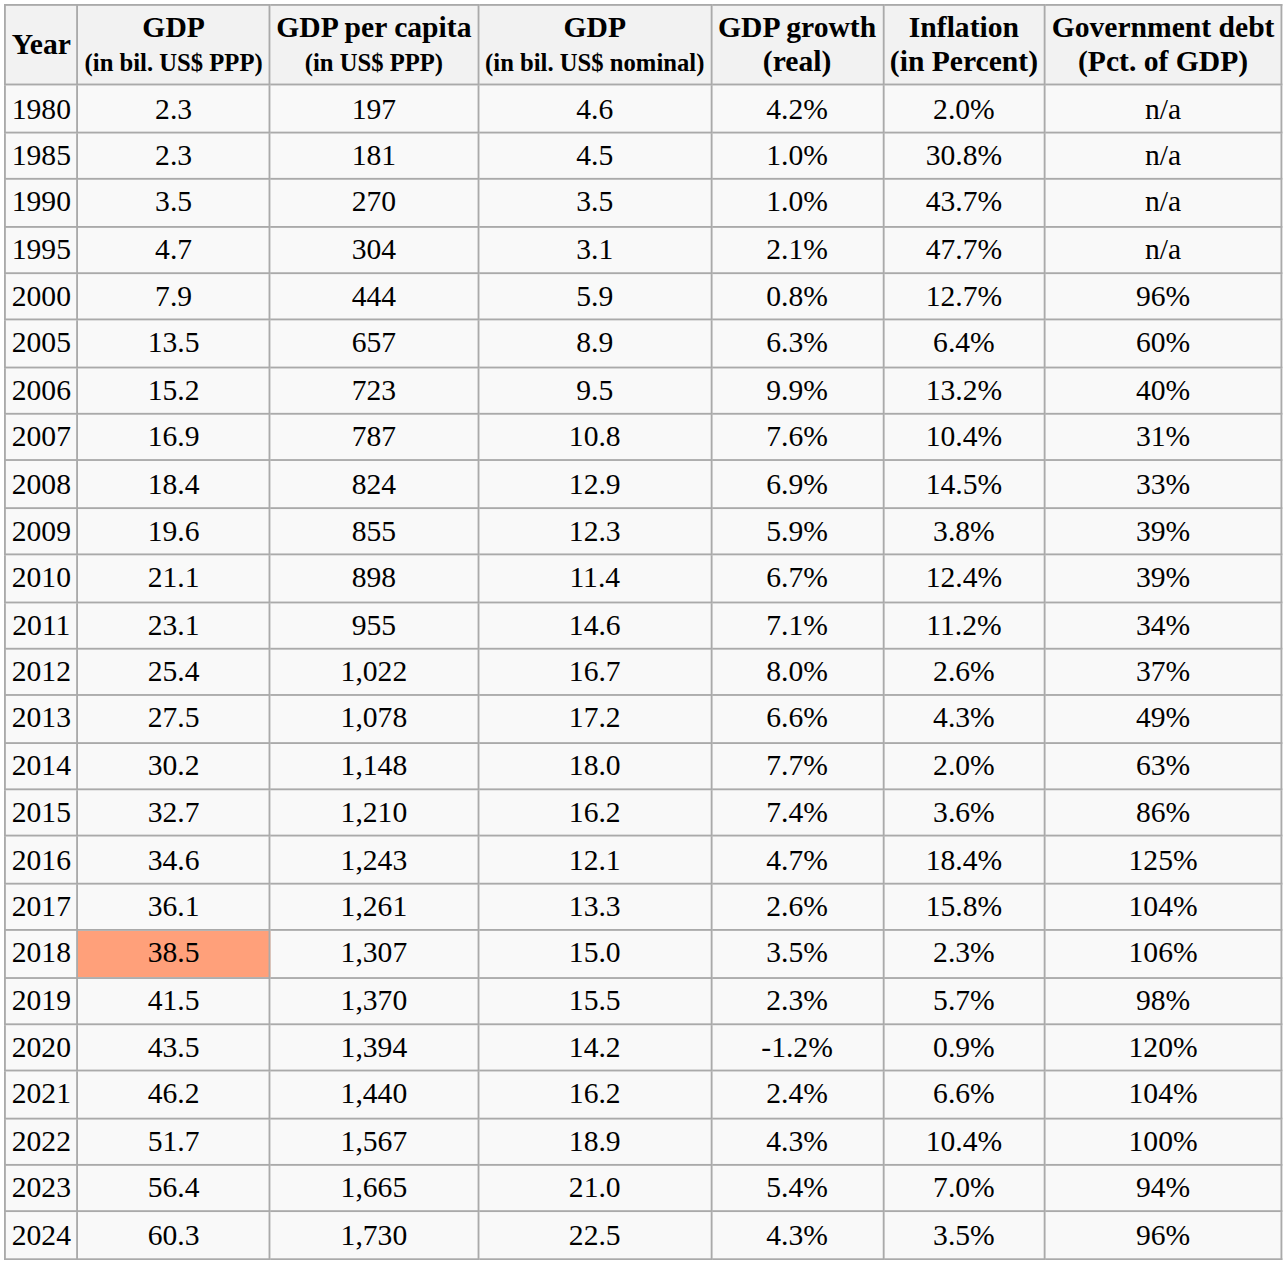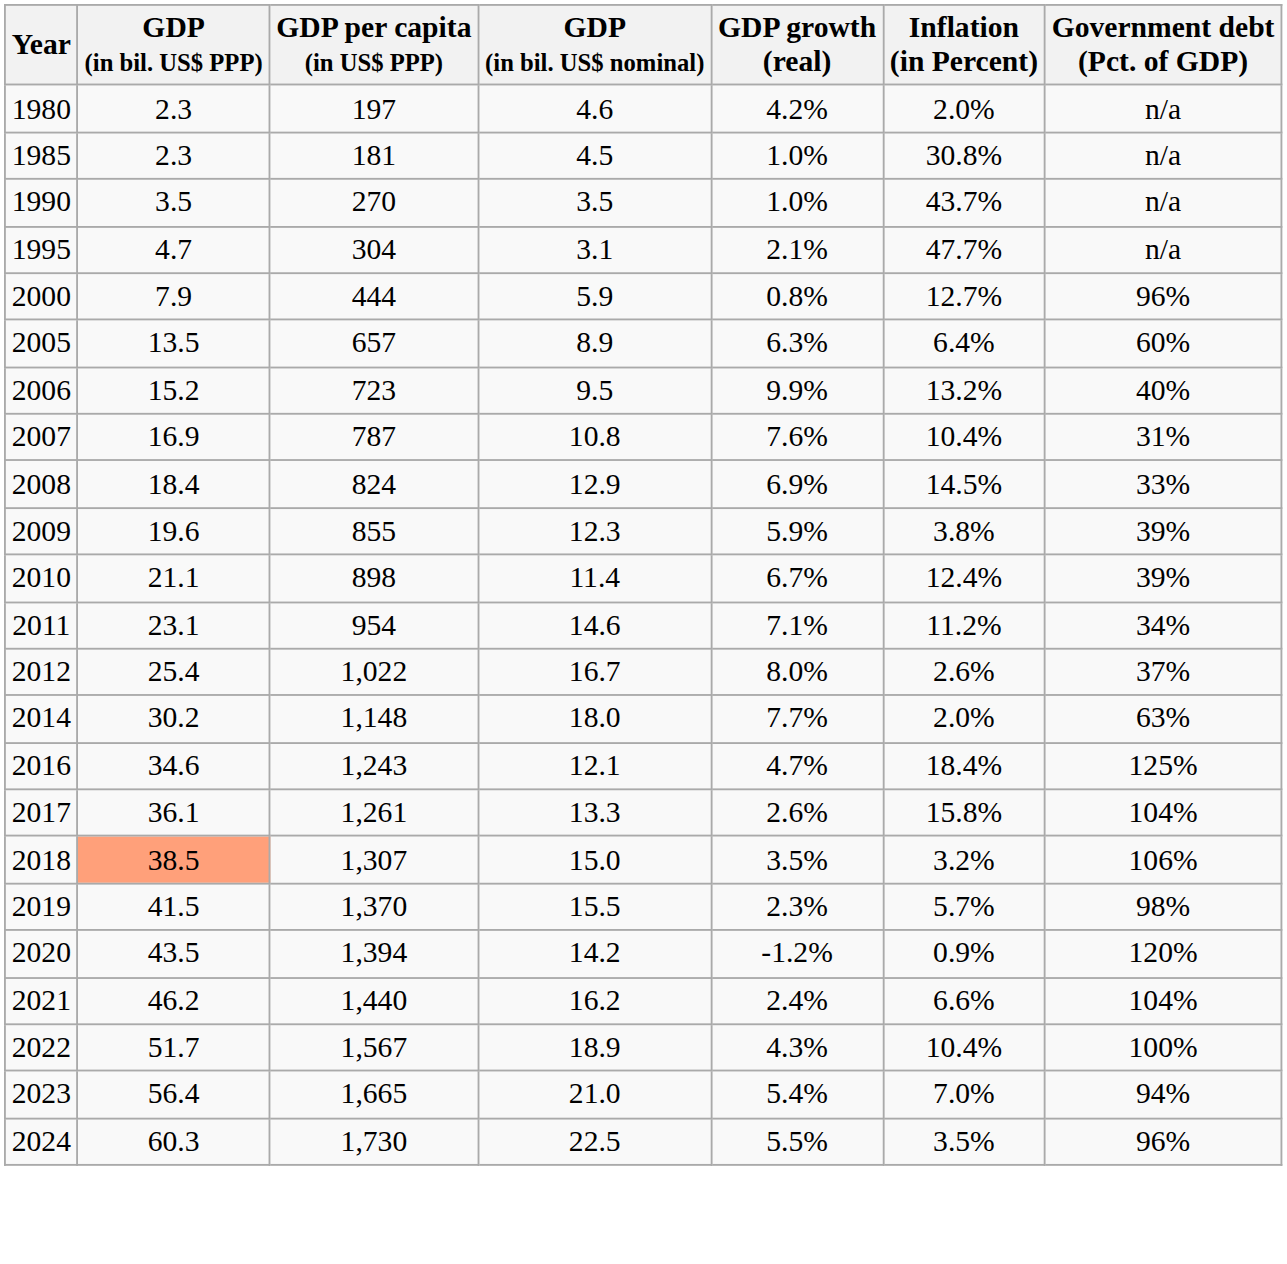2011 | GDP per capita (in US$ PPP): 955 -> 954
- row: 2013 | 27.5 | 1,078 | 17.2 | 6.6% | 4.3% | 49%
- row: 2015 | 32.7 | 1,210 | 16.2 | 7.4% | 3.6% | 86%
2018 | Inflation (in Percent): 2.3% -> 3.2%
2024 | GDP growth (real): 4.3% -> 5.5%
